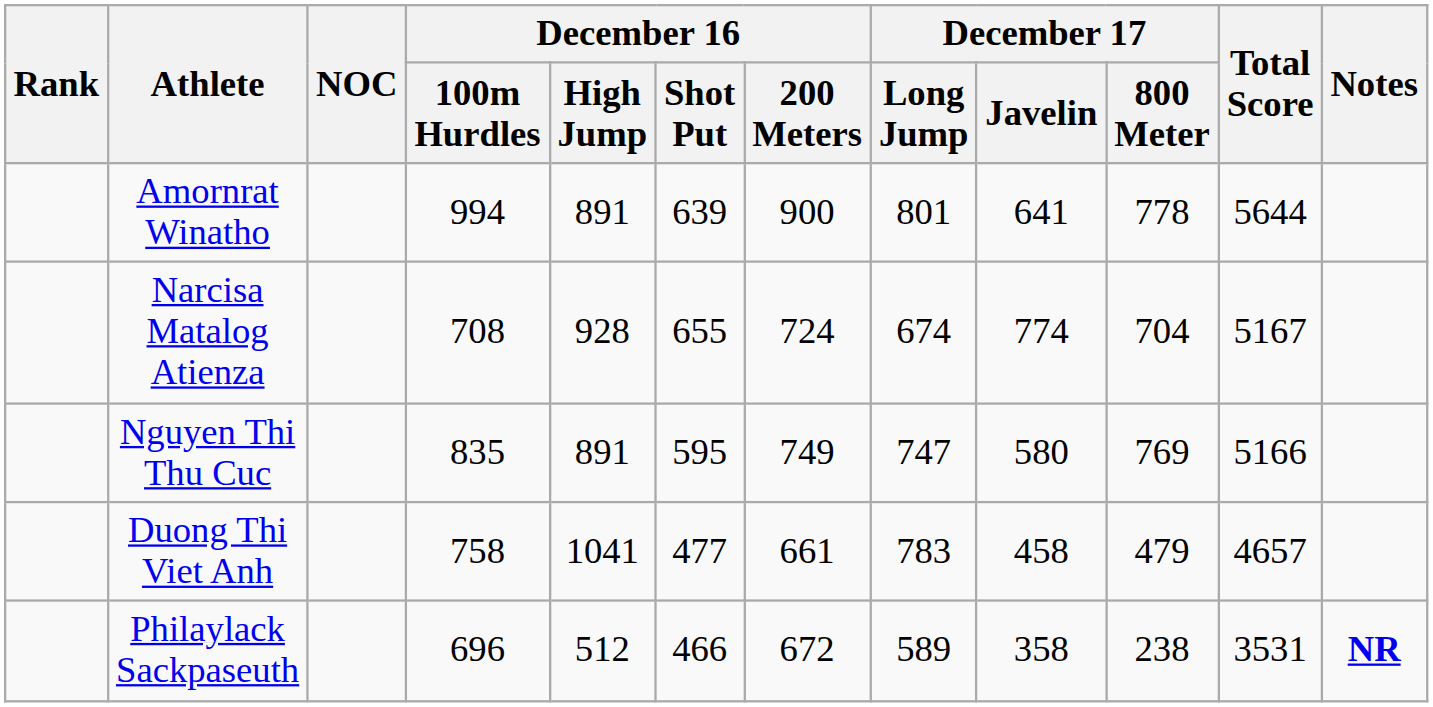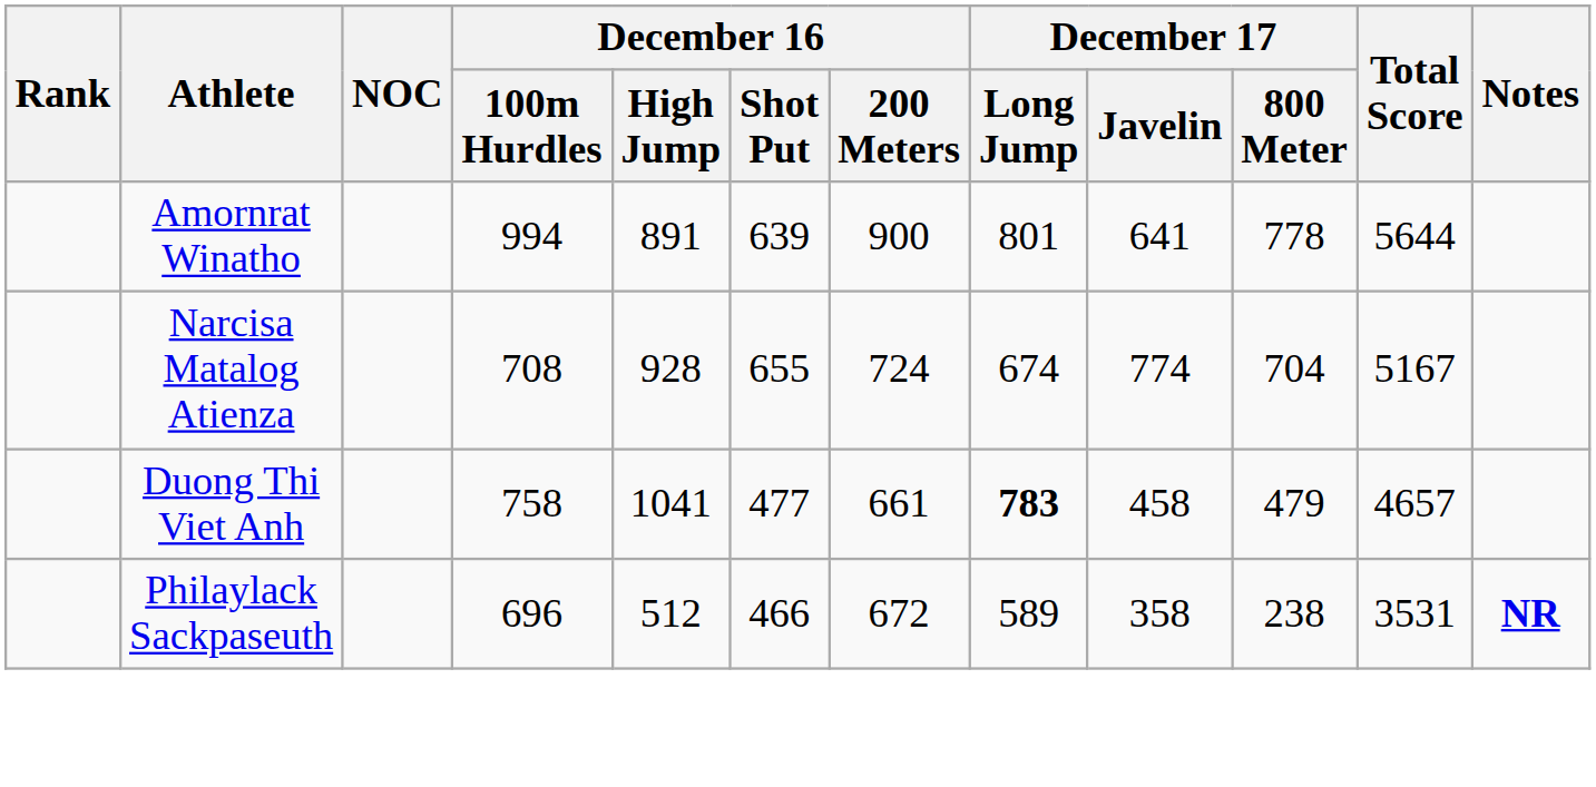- row: Nguyen Thi Thu Cuc | 835 | 891 | 595 | 749 | 747 | 580 | 769 | 5166
Duong Thi Viet Anh | December 17 / Long Jump: normal -> bold
